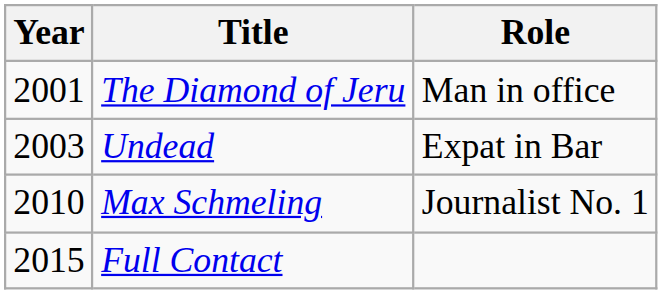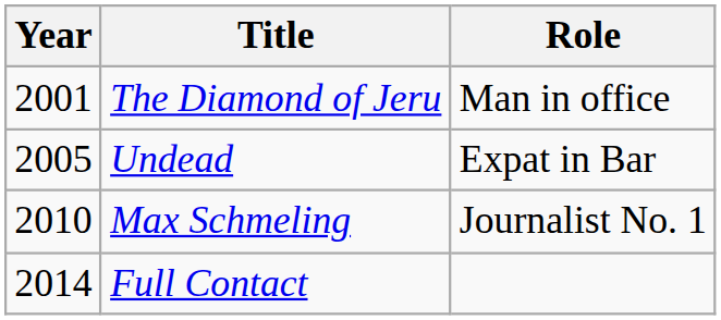Undead | Year: 2003 -> 2005
Full Contact | Year: 2015 -> 2014
